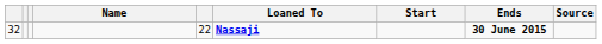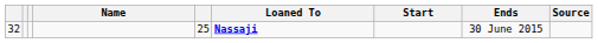32 | column 5: 22 -> 25
32 | Ends: bold -> normal
